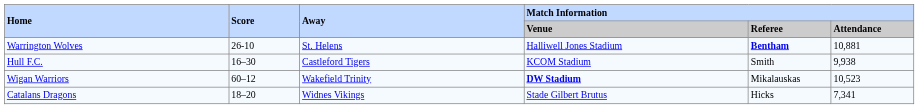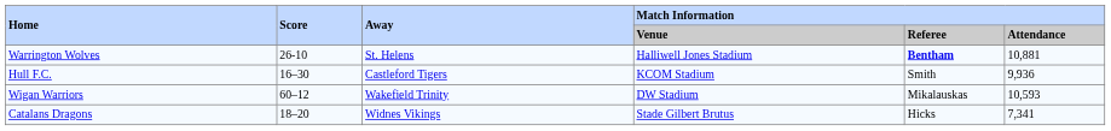Hull F.C. | Match Information / Attendance: 9,938 -> 9,936
Wigan Warriors | Match Information / Venue: bold -> normal
Wigan Warriors | Match Information / Attendance: 10,523 -> 10,593
